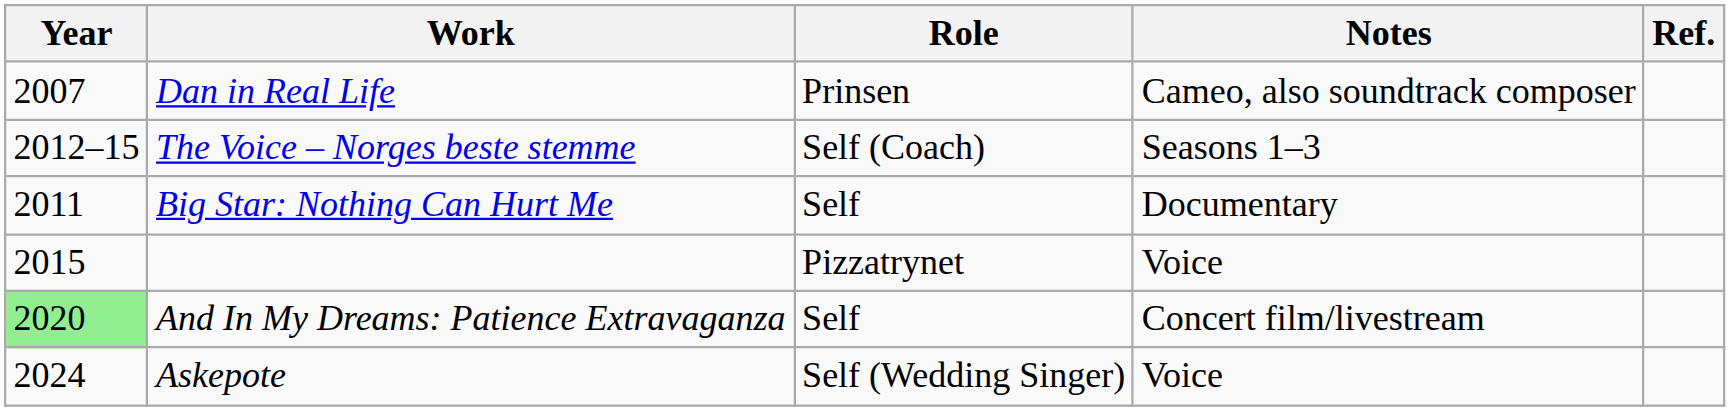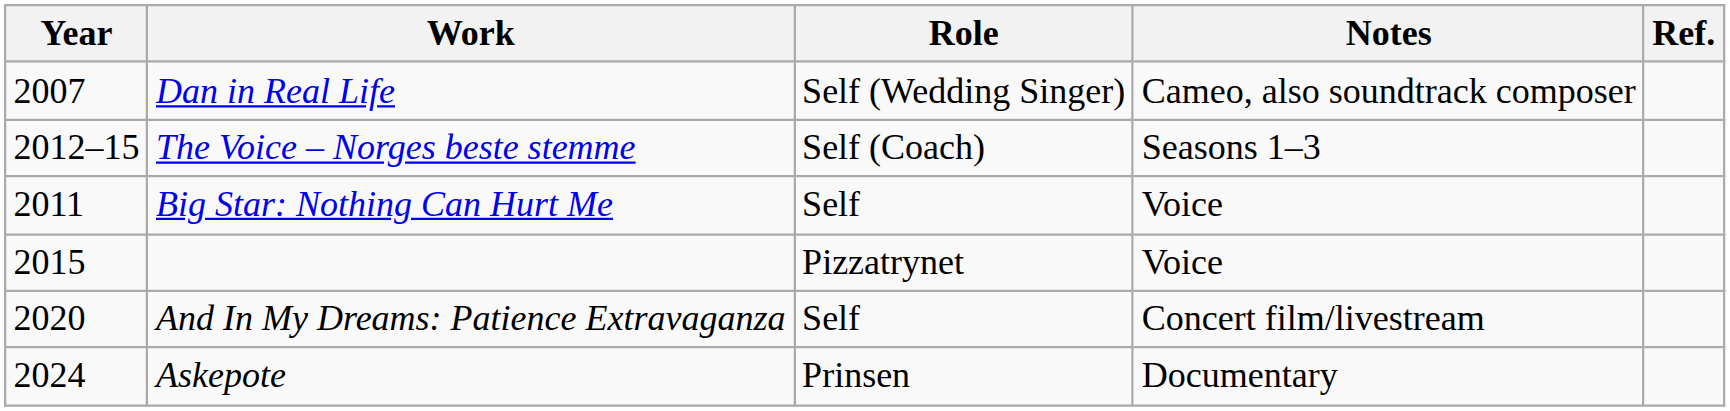Dan in Real Life | Role: Prinsen -> Self (Wedding Singer)
Big Star: Nothing Can Hurt Me | Notes: Documentary -> Voice
And In My Dreams: Patience Extravaganza | Year: lightgreen background -> no background
Askepote | Role: Self (Wedding Singer) -> Prinsen
Askepote | Notes: Voice -> Documentary
